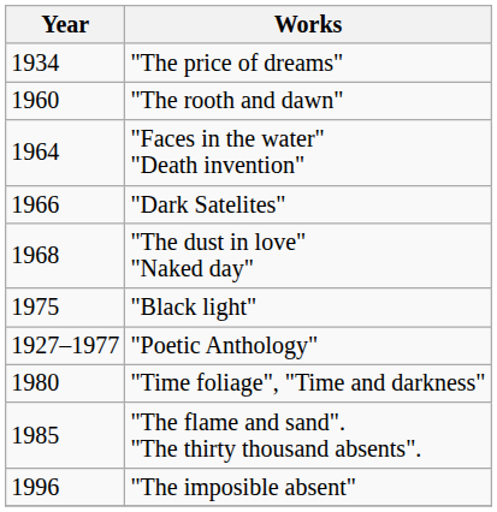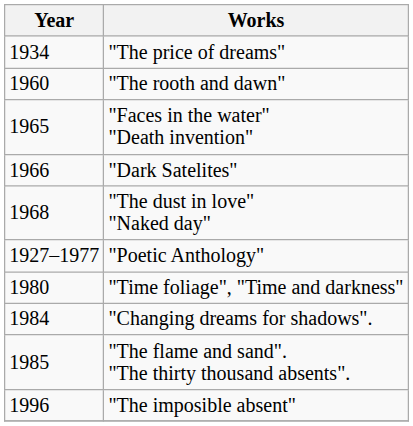"Faces in the water" "Death invention" | Year: 1964 -> 1965
- row: 1975 | "Black light"
+ row: 1984 | "Changing dreams for shadows".
